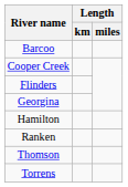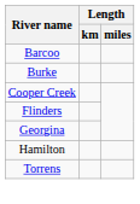+ row: Burke
- row: Ranken
- row: Thomson
